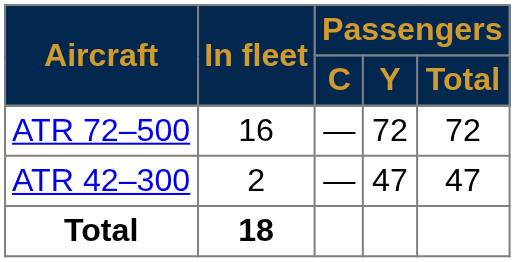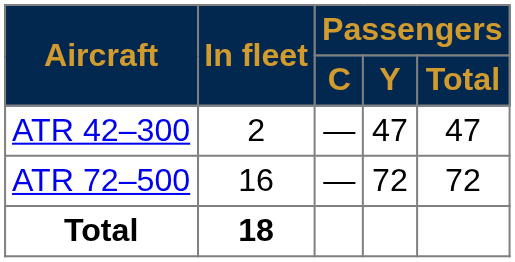rows swapped: ATR 42–300 <-> ATR 72–500
